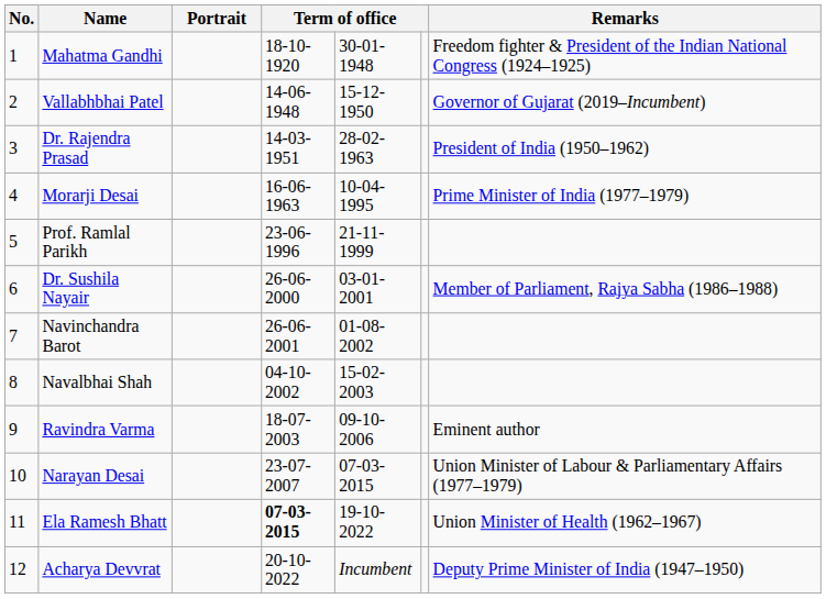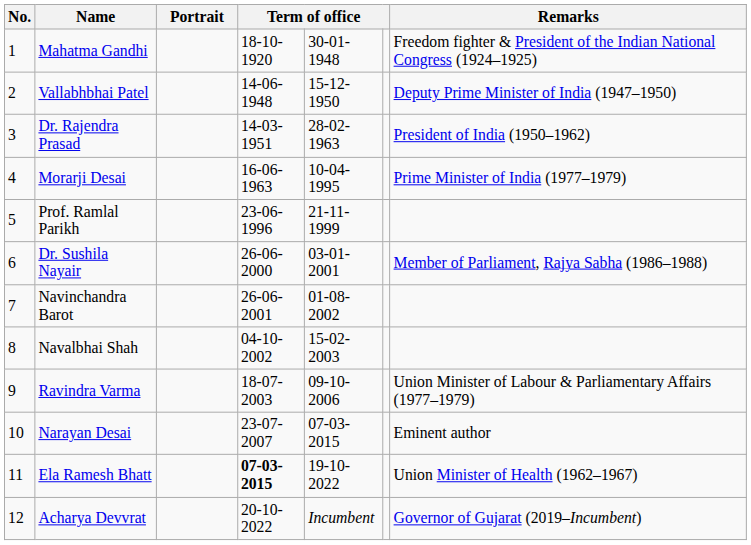Vallabhbhai Patel | Remarks: Governor of Gujarat (2019–Incumbent) -> Deputy Prime Minister of India (1947–1950)
Ravindra Varma | Remarks: Eminent author -> Union Minister of Labour & Parliamentary Affairs (1977–1979)
Narayan Desai | Remarks: Union Minister of Labour & Parliamentary Affairs (1977–1979) -> Eminent author
Acharya Devvrat | Remarks: Deputy Prime Minister of India (1947–1950) -> Governor of Gujarat (2019–Incumbent)
